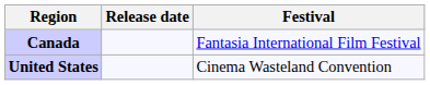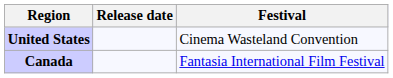rows swapped: Canada <-> United States
